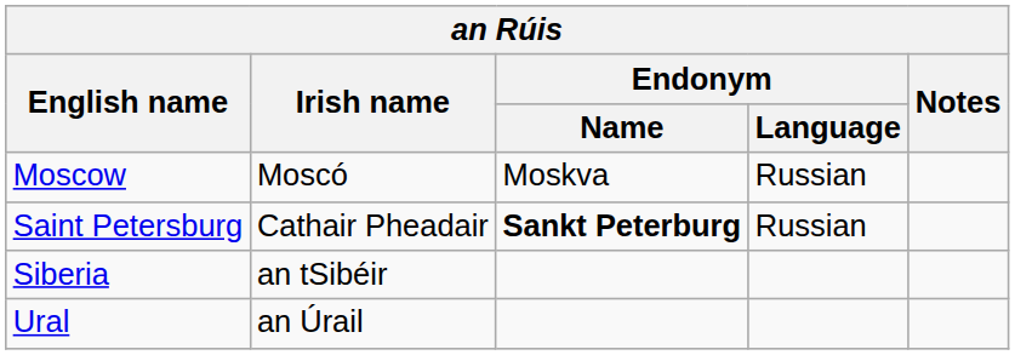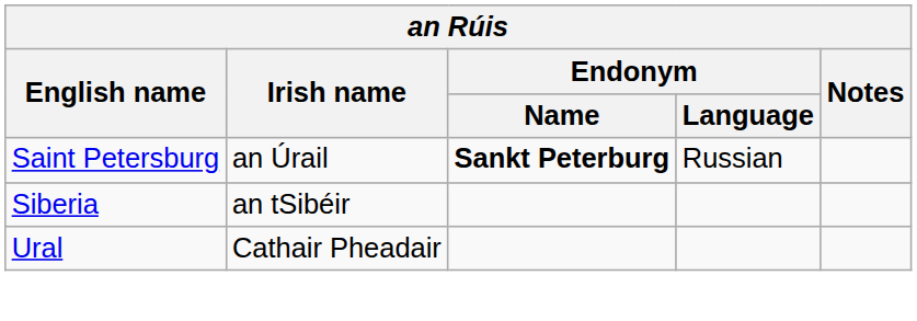- row: Moscow | Moscó | Moskva | Russian
Saint Petersburg | Irish name: Cathair Pheadair -> an Úrail
Ural | Irish name: an Úrail -> Cathair Pheadair
